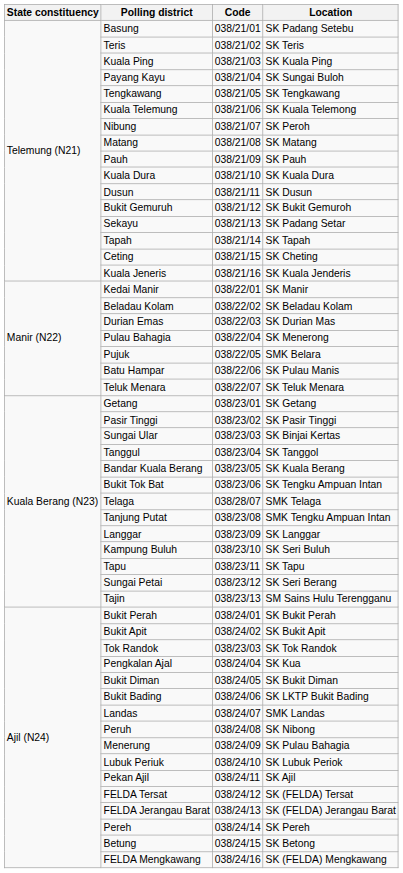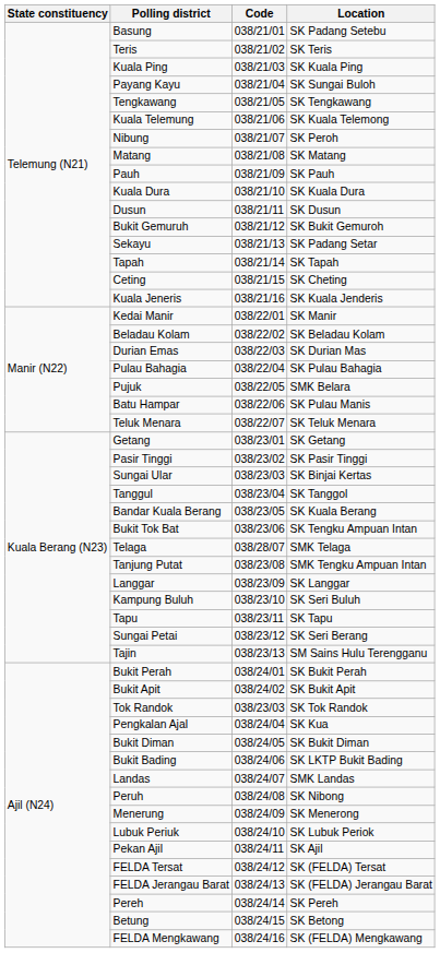Pulau Bahagia | Location: SK Menerong -> SK Pulau Bahagia
Menerung | Location: SK Pulau Bahagia -> SK Menerong
